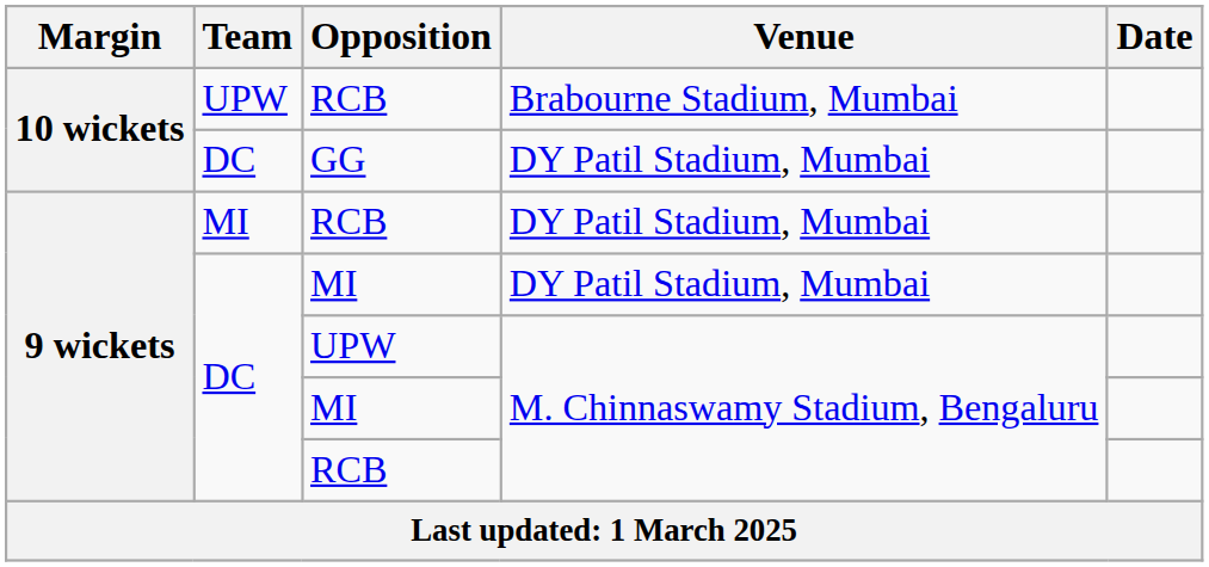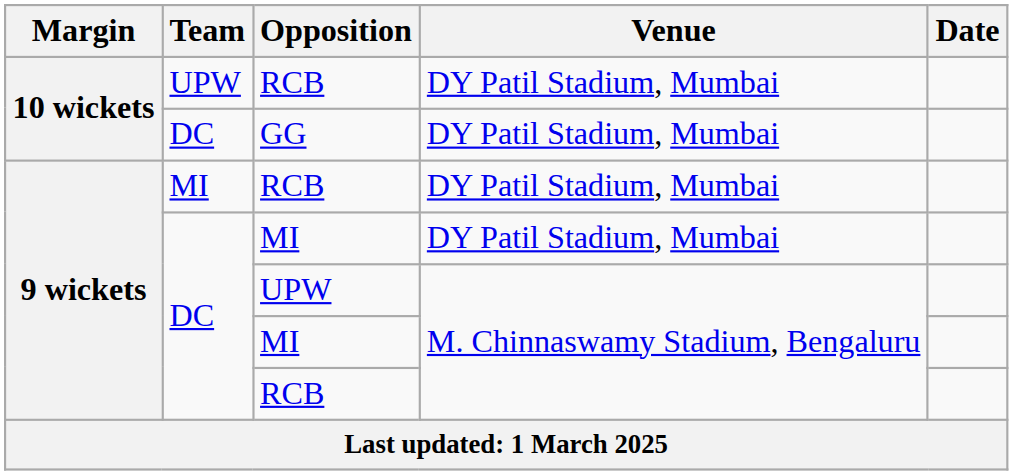UPW / RCB | Venue: Brabourne Stadium, Mumbai -> DY Patil Stadium, Mumbai
